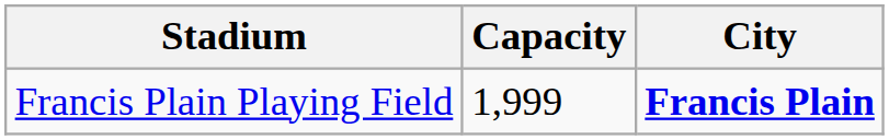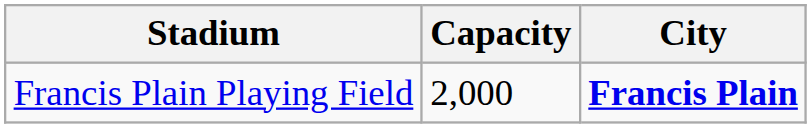Francis Plain Playing Field | Capacity: 1,999 -> 2,000
